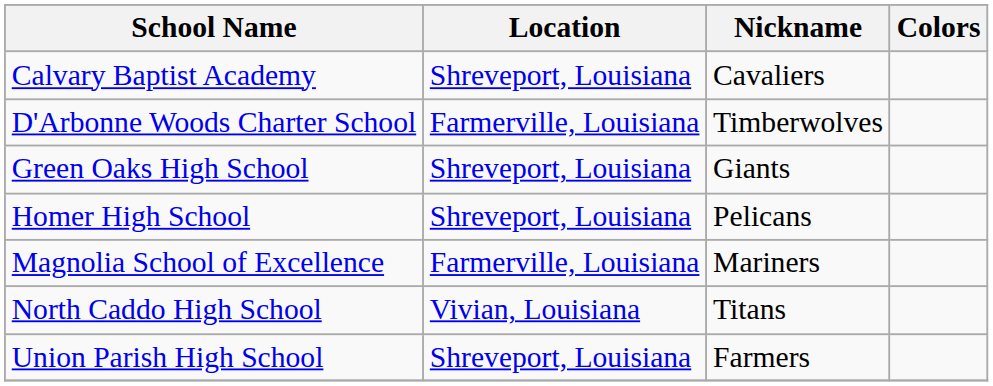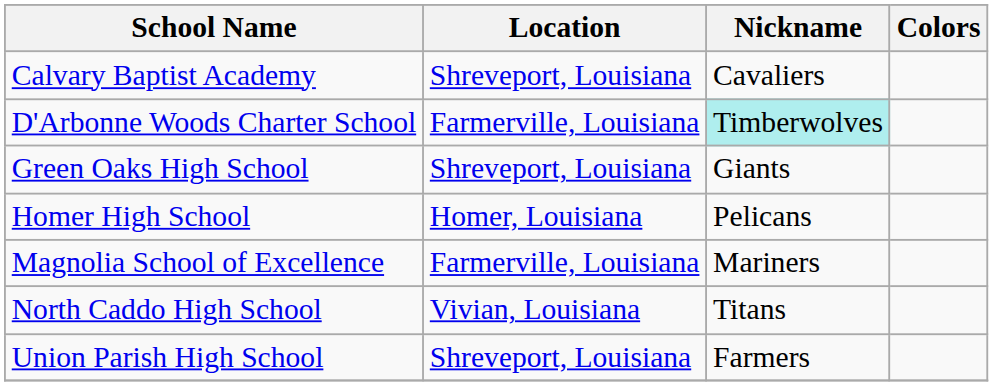D'Arbonne Woods Charter School | Nickname: no background -> paleturquoise background
Homer High School | Location: Shreveport, Louisiana -> Homer, Louisiana
